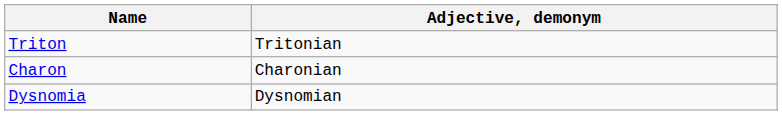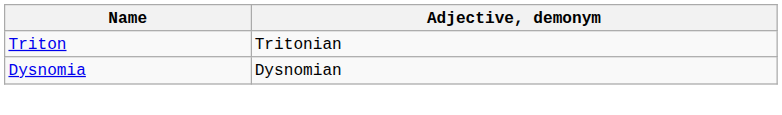- row: Charon | Charonian
